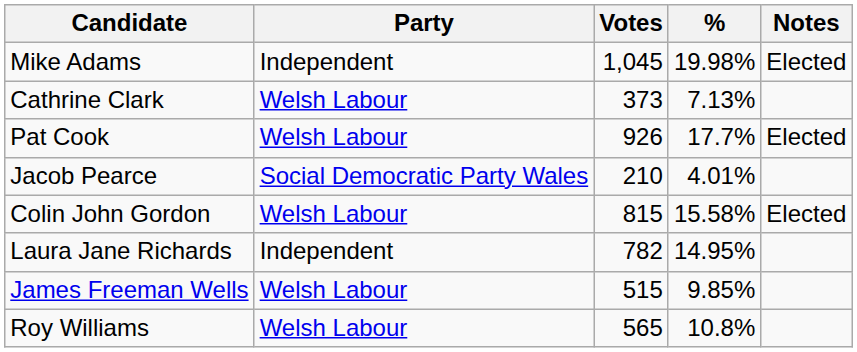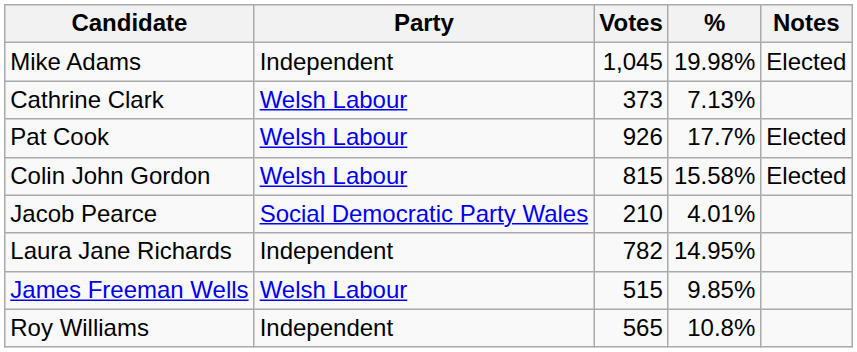rows swapped: Colin John Gordon <-> Jacob Pearce
Roy Williams | Party: Welsh Labour -> Independent
